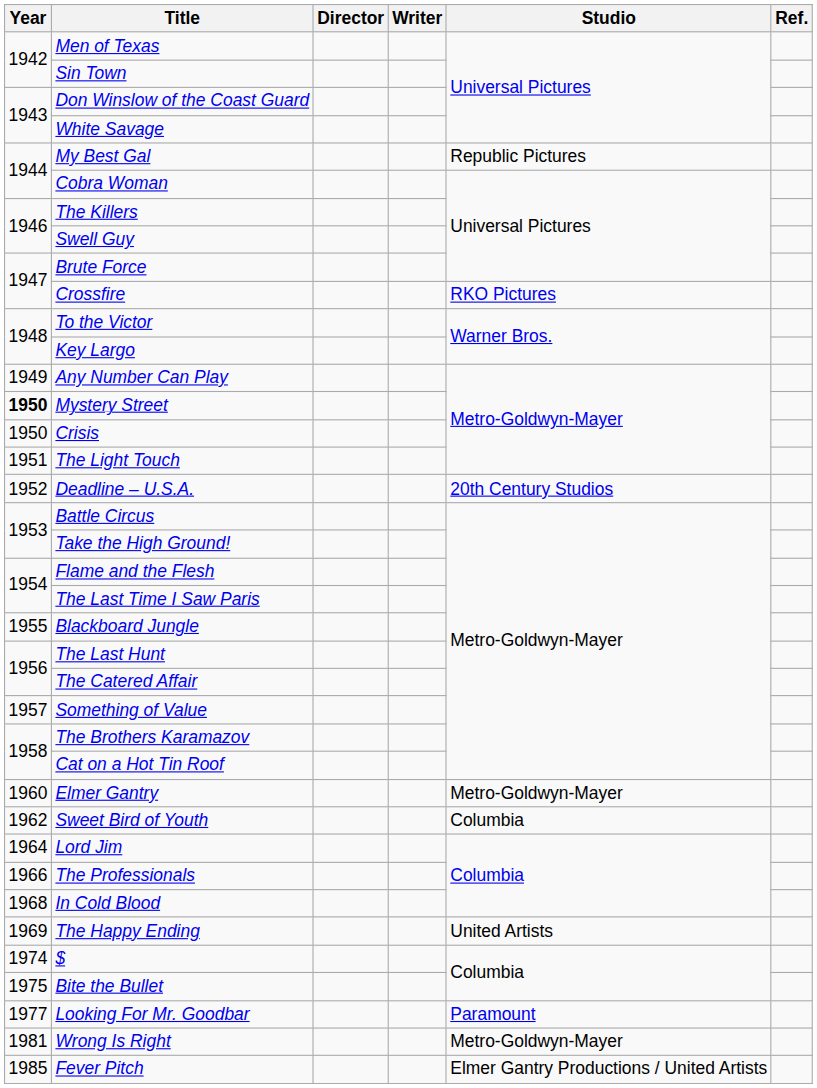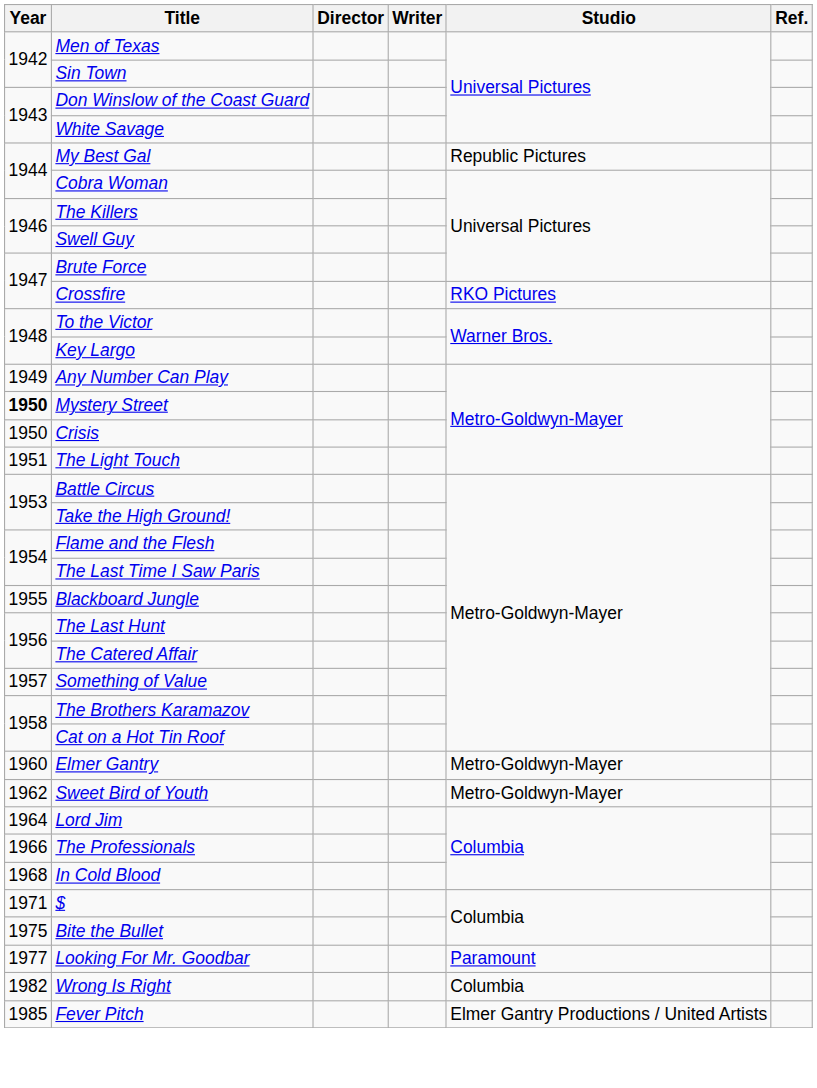- row: 1952 | Deadline – U.S.A. | 20th Century Studios
Sweet Bird of Youth | Studio: Columbia -> Metro-Goldwyn-Mayer
- row: 1969 | The Happy Ending | United Artists
$ | Year: 1974 -> 1971
Wrong Is Right | Year: 1981 -> 1982
Wrong Is Right | Studio: Metro-Goldwyn-Mayer -> Columbia
